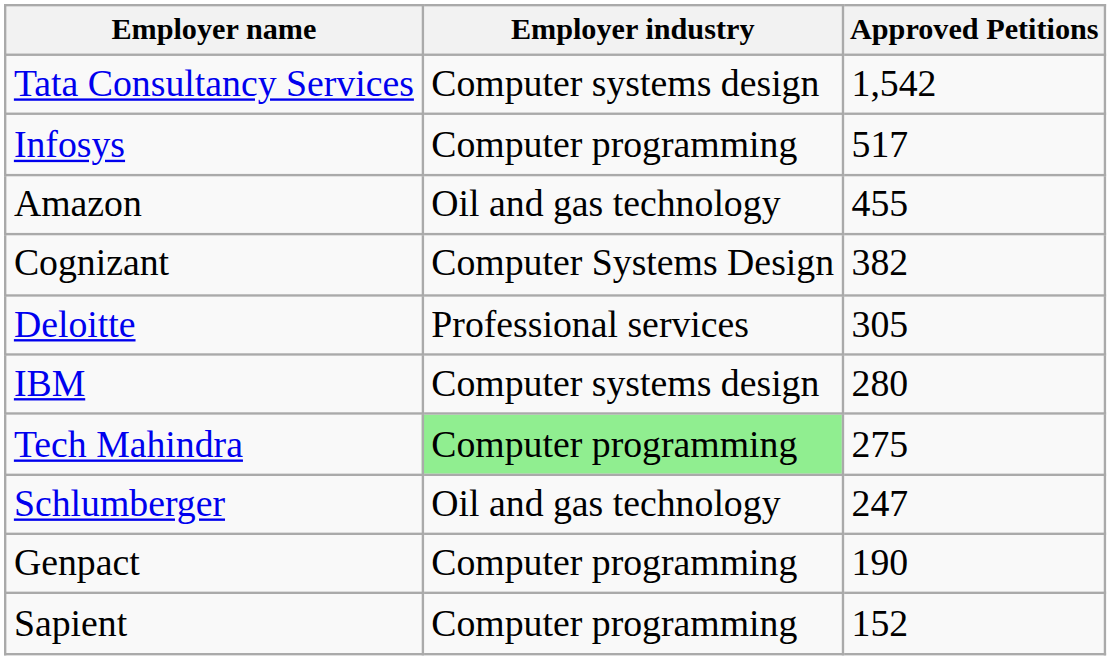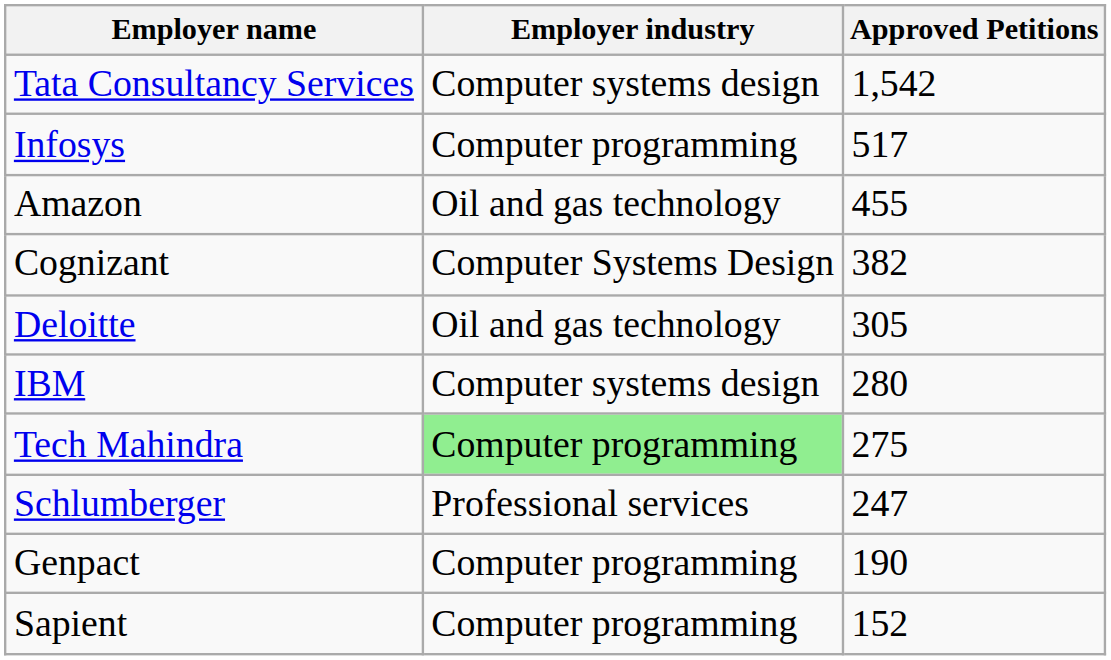Deloitte | Employer industry: Professional services -> Oil and gas technology
Schlumberger | Employer industry: Oil and gas technology -> Professional services
